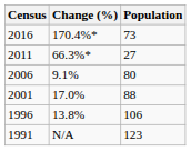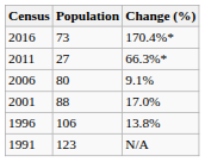columns swapped: Population <-> Change (%)
